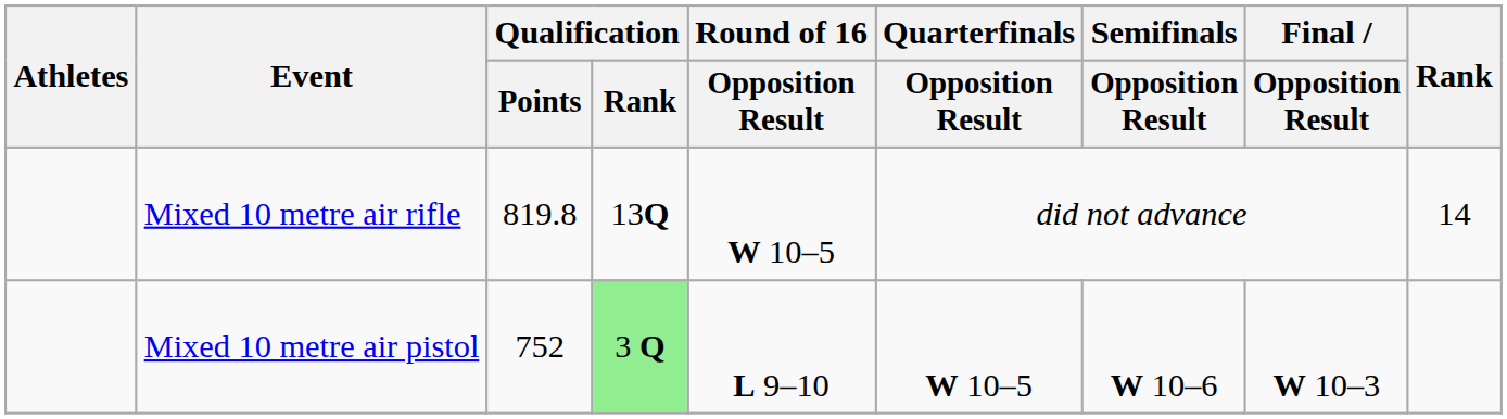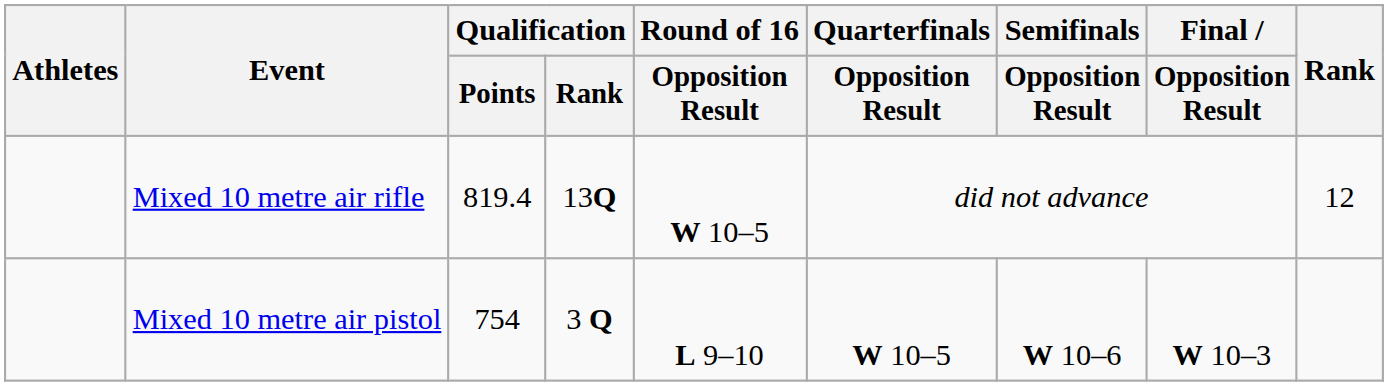Mixed 10 metre air rifle | Qualification / Points: 819.8 -> 819.4
Mixed 10 metre air rifle | Rank: 14 -> 12
Mixed 10 metre air pistol | Qualification / Points: 752 -> 754
Mixed 10 metre air pistol | Qualification / Rank: lightgreen background -> no background
